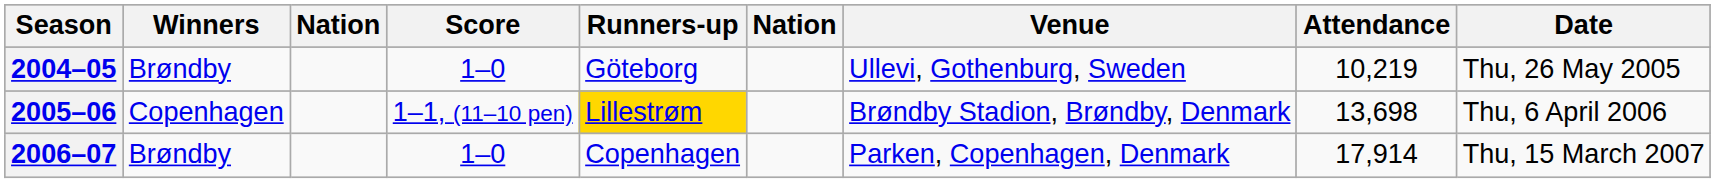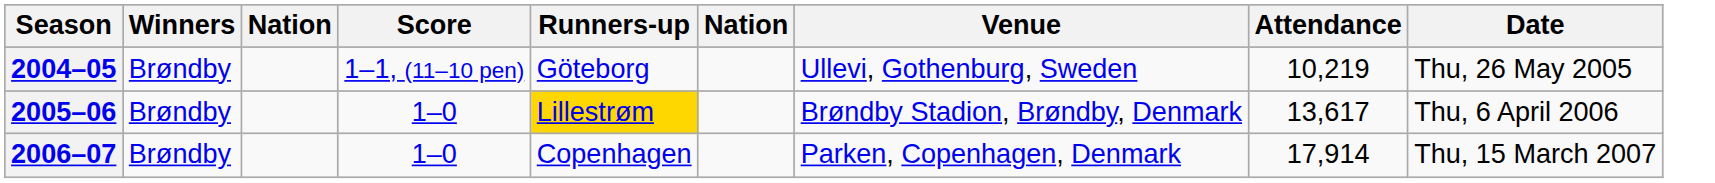2004–05 | Score: 1–0 -> 1–1, (11–10 pen)
2005–06 | Winners: Copenhagen -> Brøndby
2005–06 | Score: 1–1, (11–10 pen) -> 1–0
2005–06 | Attendance: 13,698 -> 13,617
